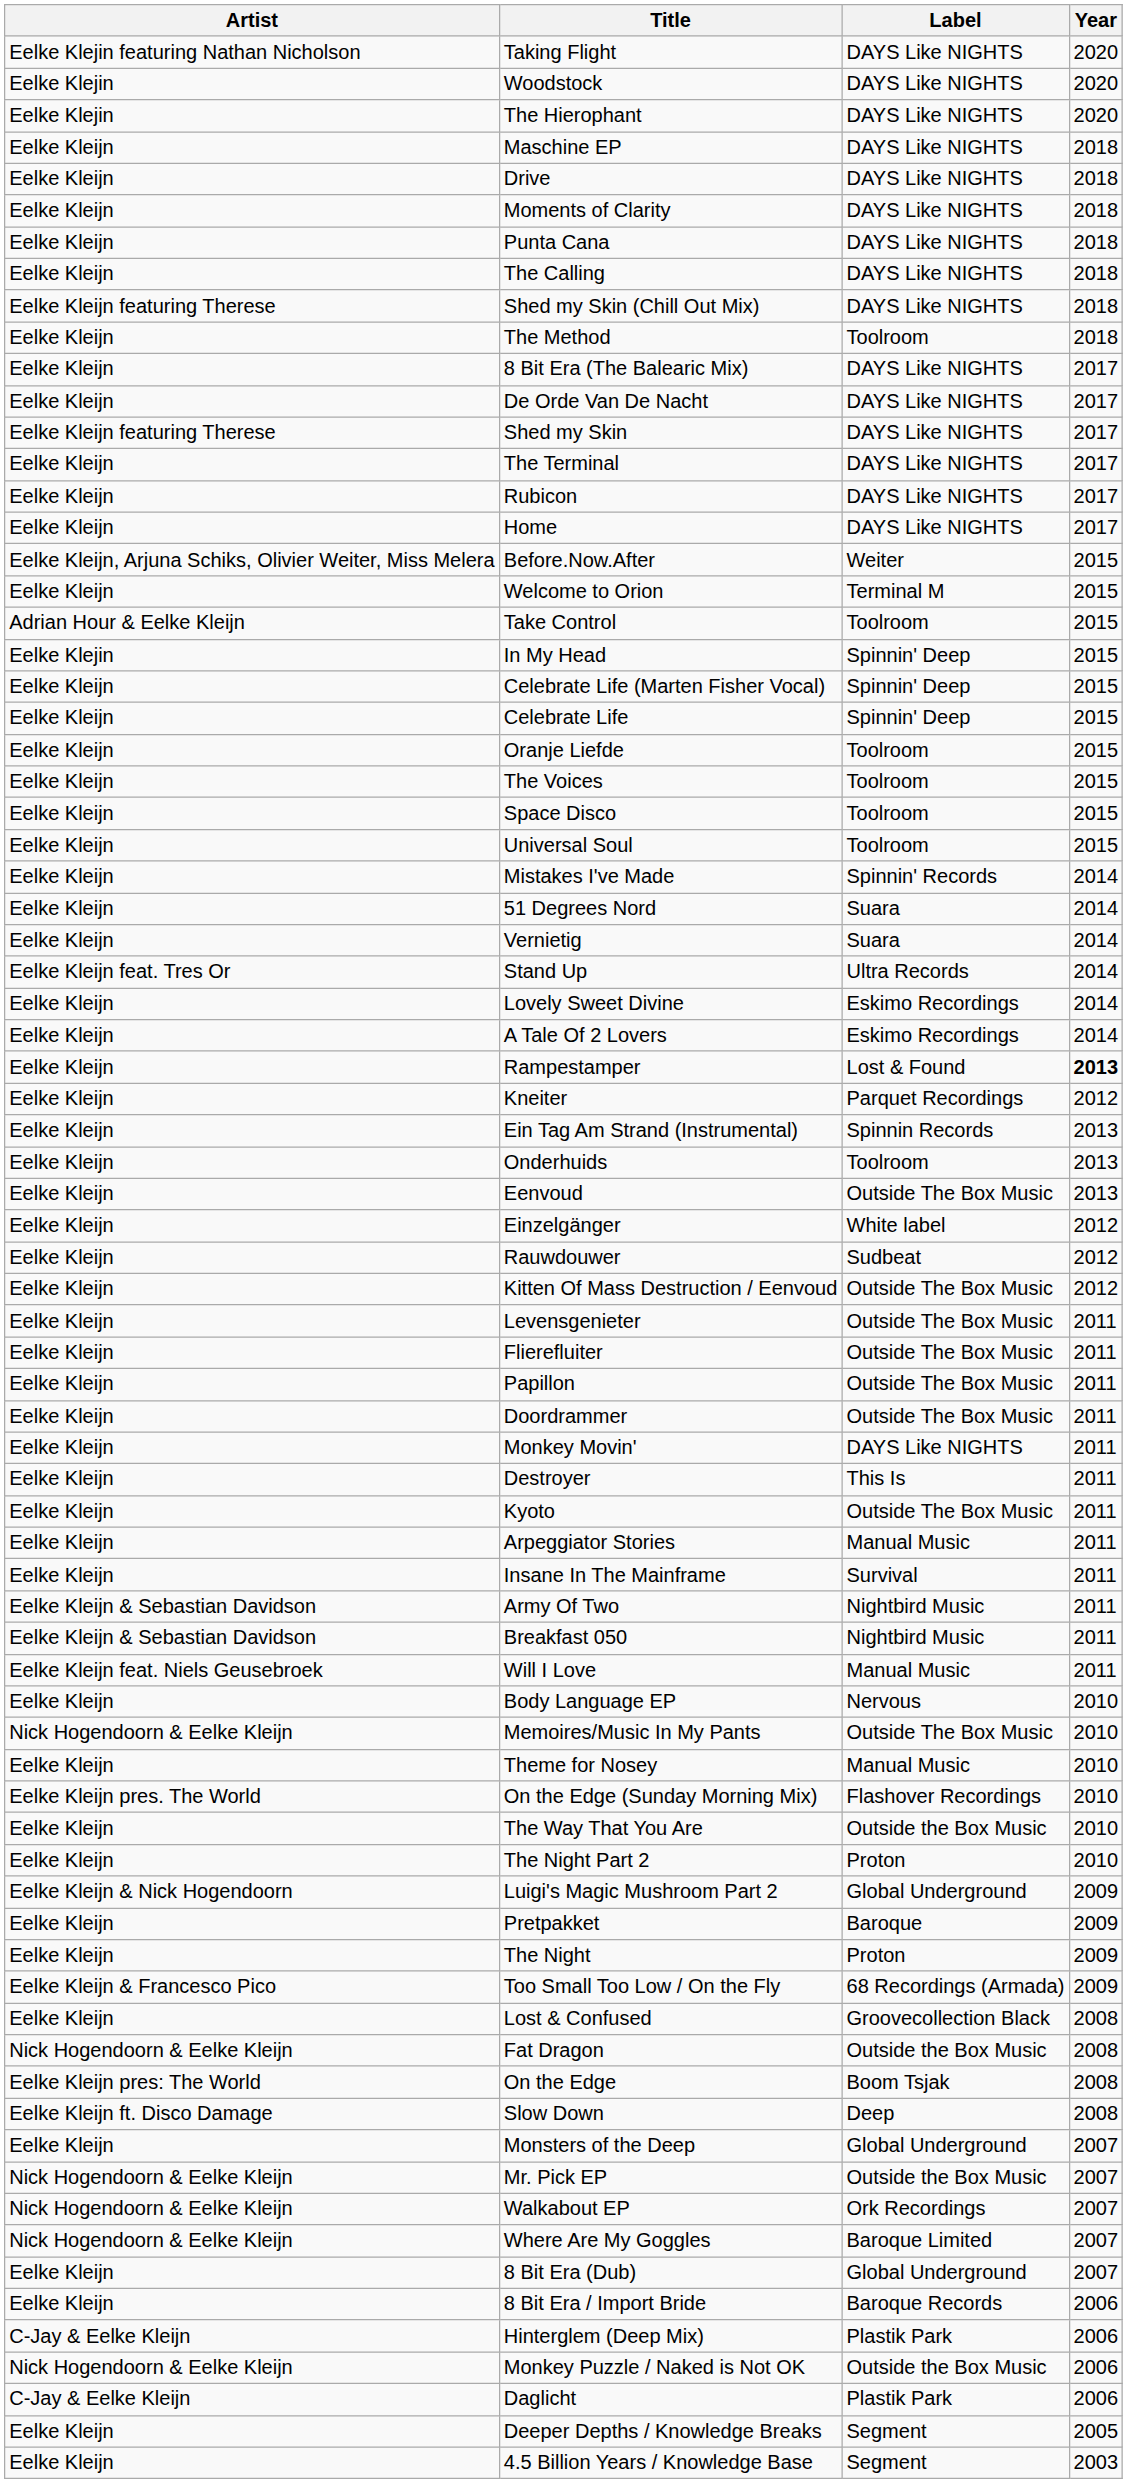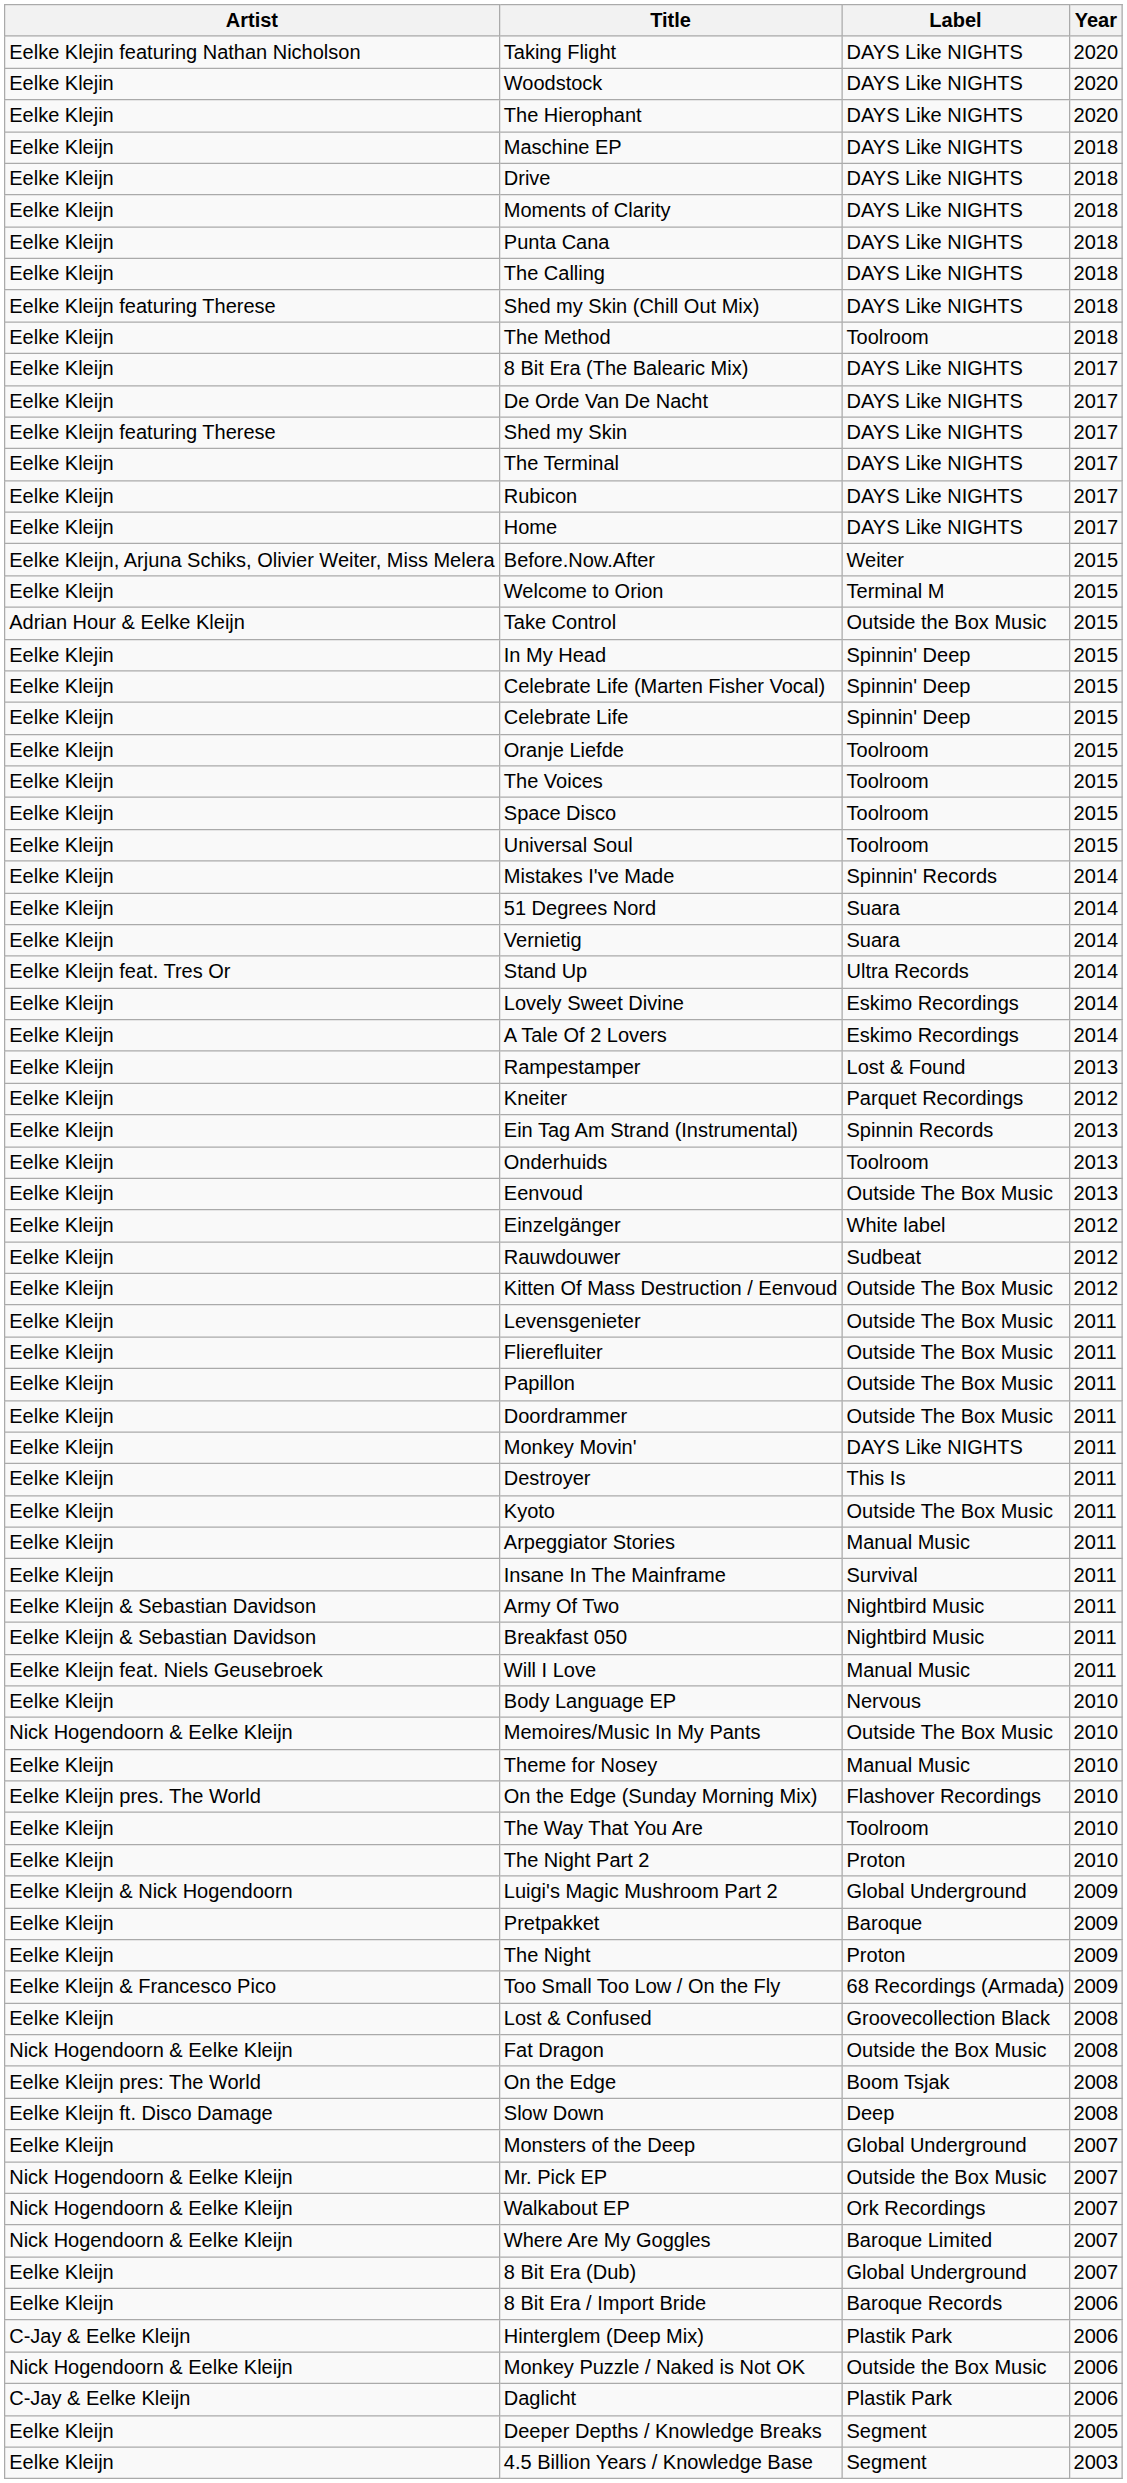Take Control | Label: Toolroom -> Outside the Box Music
Rampestamper | Year: bold -> normal
The Way That You Are | Label: Outside the Box Music -> Toolroom
